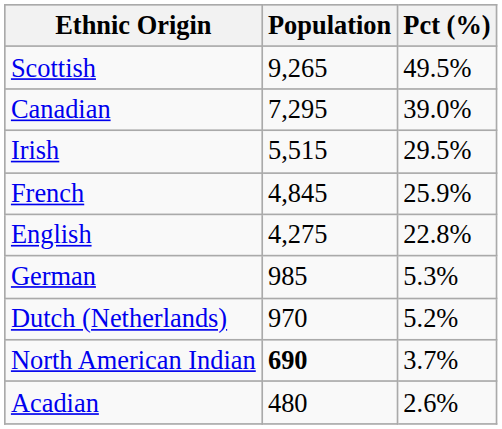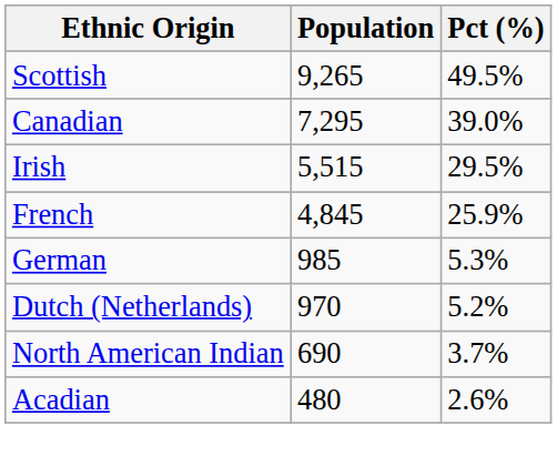- row: English | 4,275 | 22.8%
North American Indian | Population: bold -> normal
